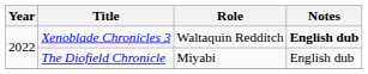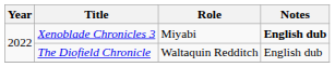Xenoblade Chronicles 3 | Role: Waltaquin Redditch -> Miyabi
The Diofield Chronicle | Role: Miyabi -> Waltaquin Redditch
